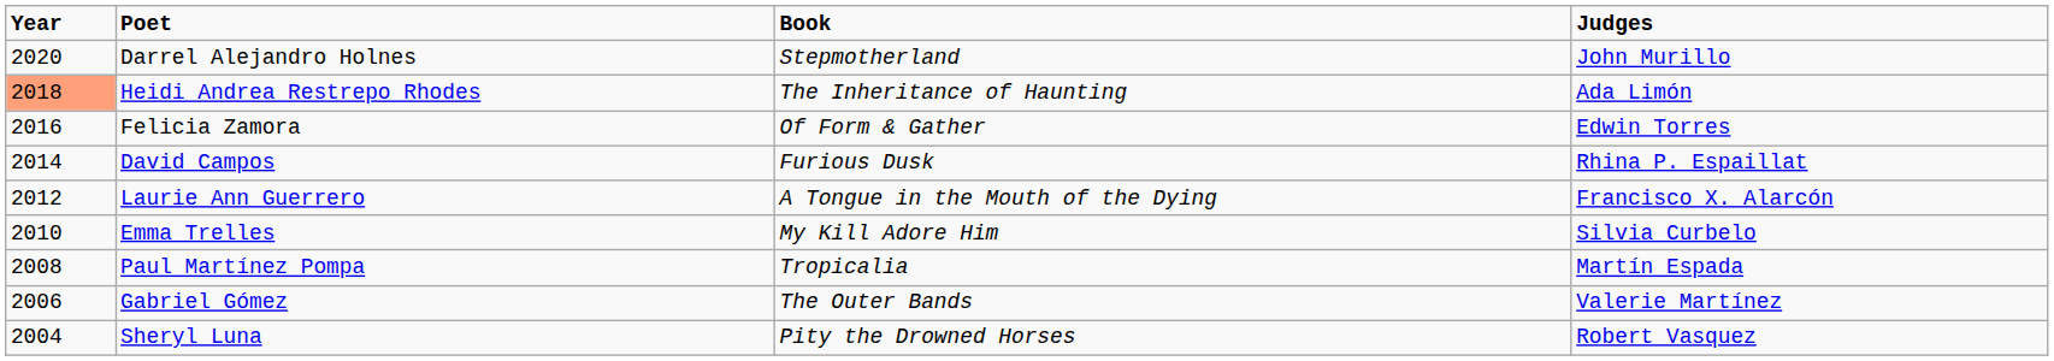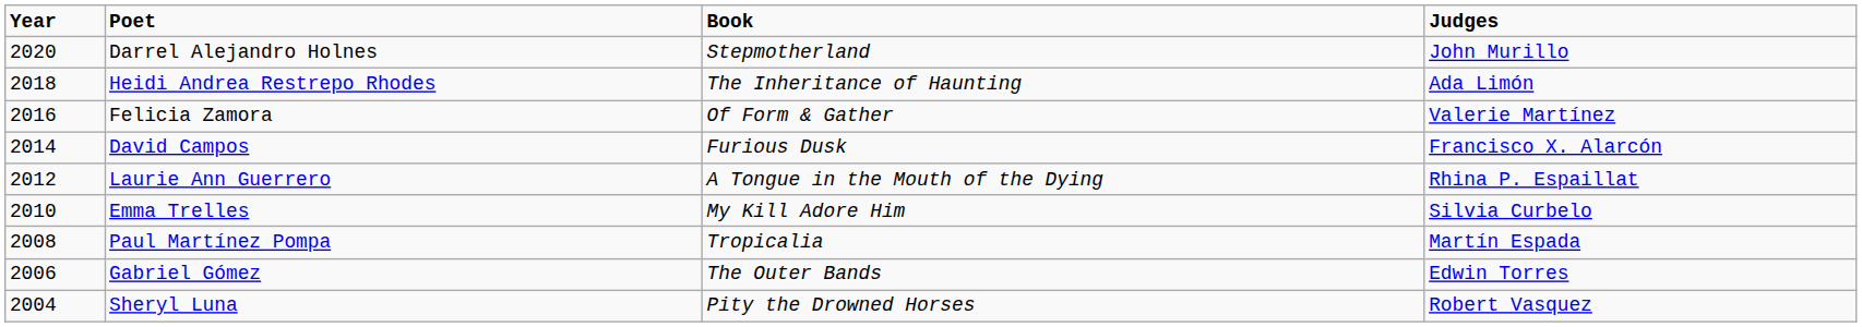Heidi Andrea Restrepo Rhodes | Year: lightsalmon background -> no background
Felicia Zamora | Judges: Edwin Torres -> Valerie Martínez
David Campos | Judges: Rhina P. Espaillat -> Francisco X. Alarcón
Laurie Ann Guerrero | Judges: Francisco X. Alarcón -> Rhina P. Espaillat
Gabriel Gómez | Judges: Valerie Martínez -> Edwin Torres
